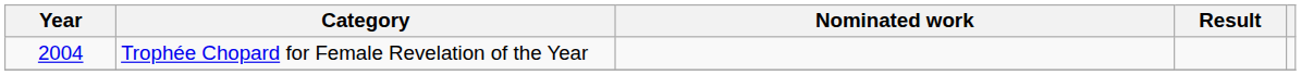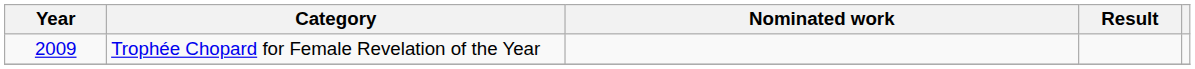Trophée Chopard for Female Revelation of the Year | Year: 2004 -> 2009
